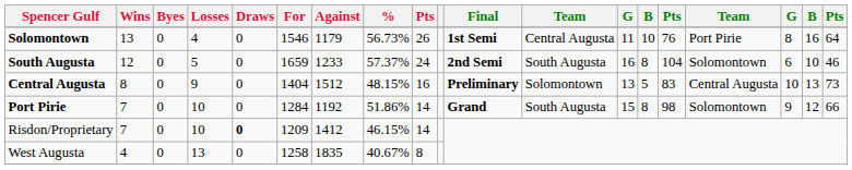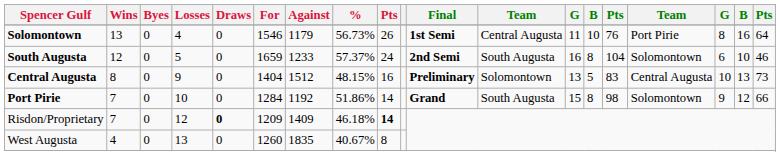Risdon/Proprietary | Losses: 10 -> 12
Risdon/Proprietary | Against: 1412 -> 1409
Risdon/Proprietary | %: 46.15% -> 46.18%
Risdon/Proprietary | column 9: normal -> bold
West Augusta | For: 1258 -> 1260
